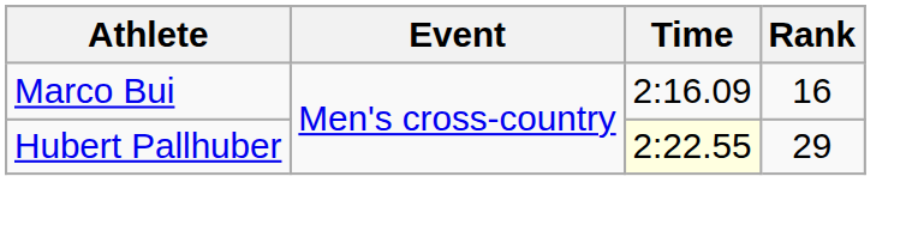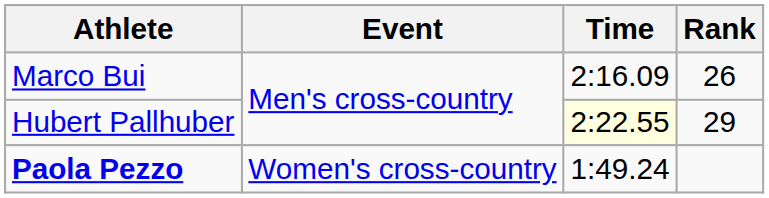Marco Bui | Rank: 16 -> 26
+ row: Paola Pezzo | Women's cross-country | 1:49.24
